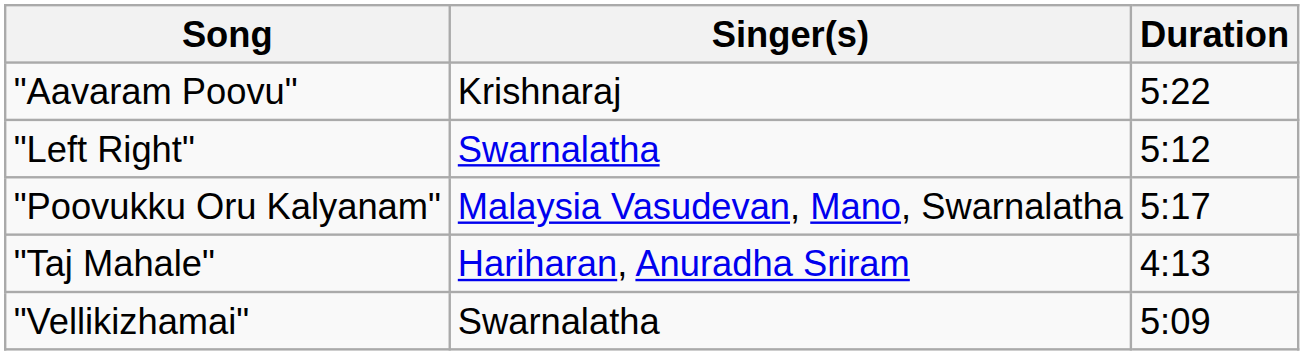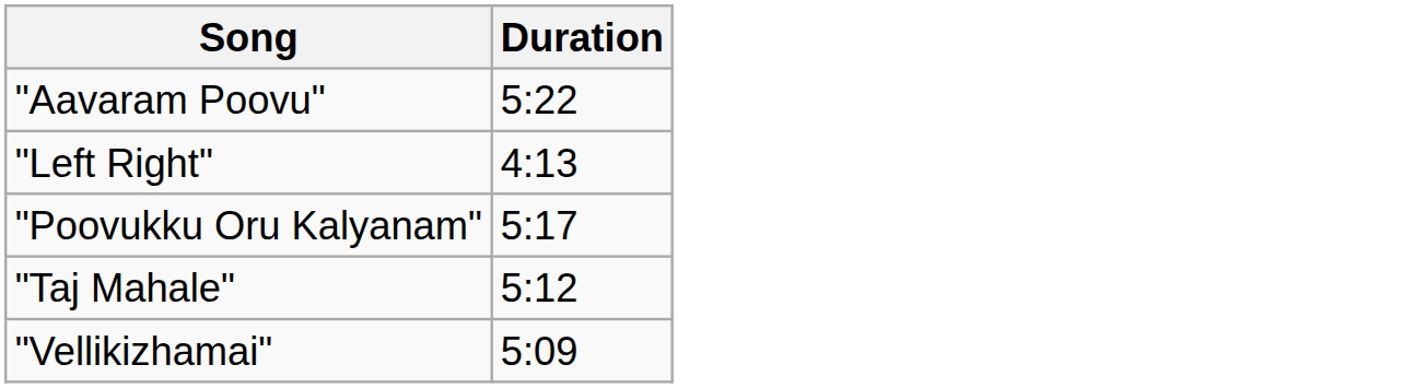- column: Singer(s) | Krishnaraj | Swarnalatha | Malaysia Vasudevan, Mano, Swarnalatha | Hariharan, Anuradha Sriram | Swarnalatha
"Left Right" | Duration: 5:12 -> 4:13
"Taj Mahale" | Duration: 4:13 -> 5:12
